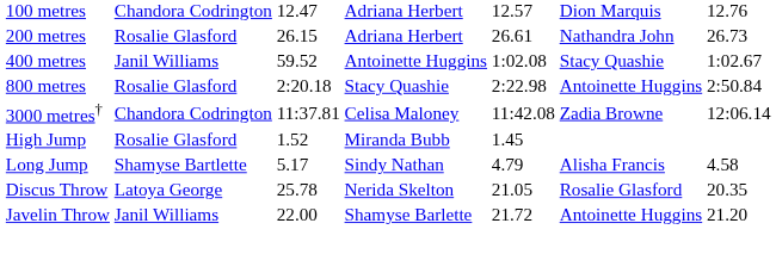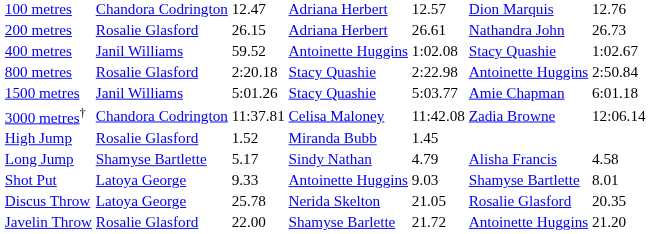+ row: 1500 metres | Janil Williams | 5:01.26 | Stacy Quashie | 5:03.77 | Amie Chapman | 6:01.18
+ row: Shot Put | Latoya George | 9.33 | Antoinette Huggins | 9.03 | Shamyse Bartlette | 8.01
Javelin Throw | column 2: Janil Williams -> Rosalie Glasford
